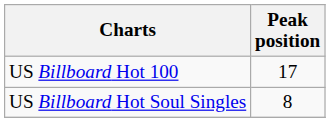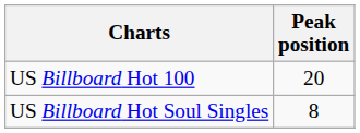US Billboard Hot 100 | Peak position: 17 -> 20
